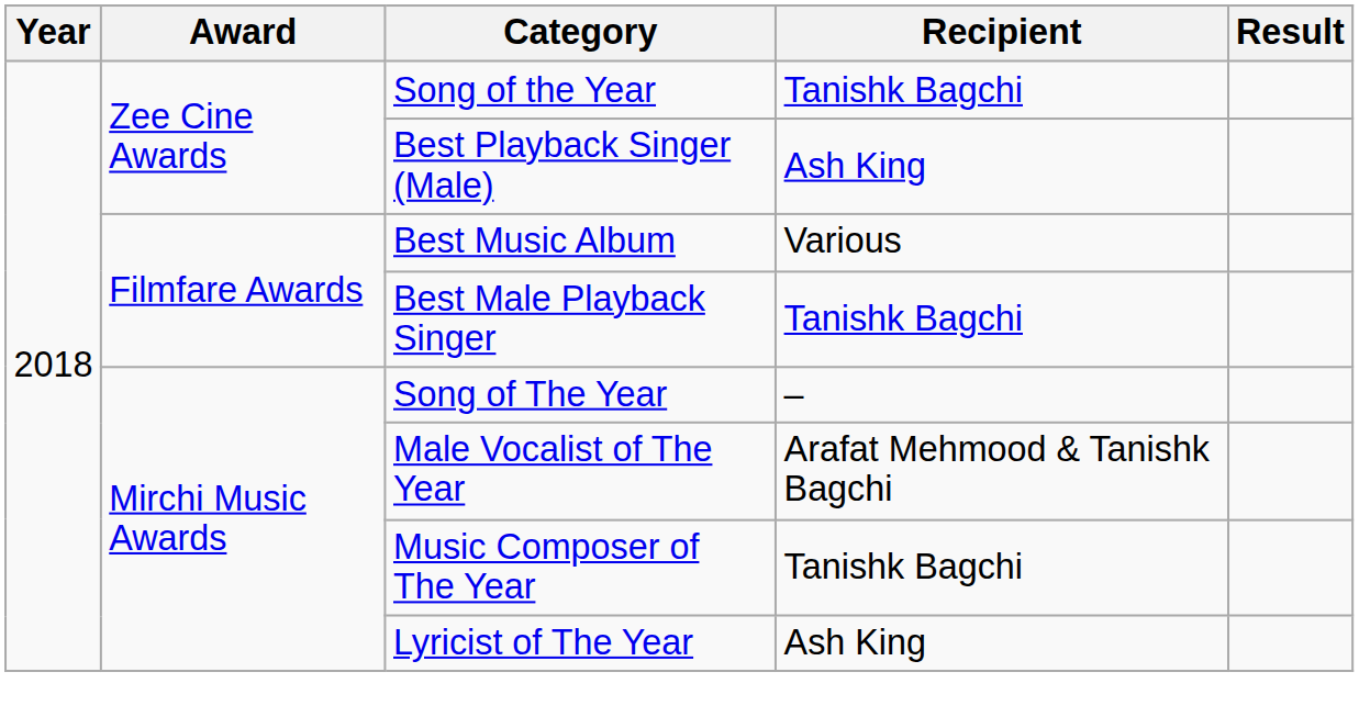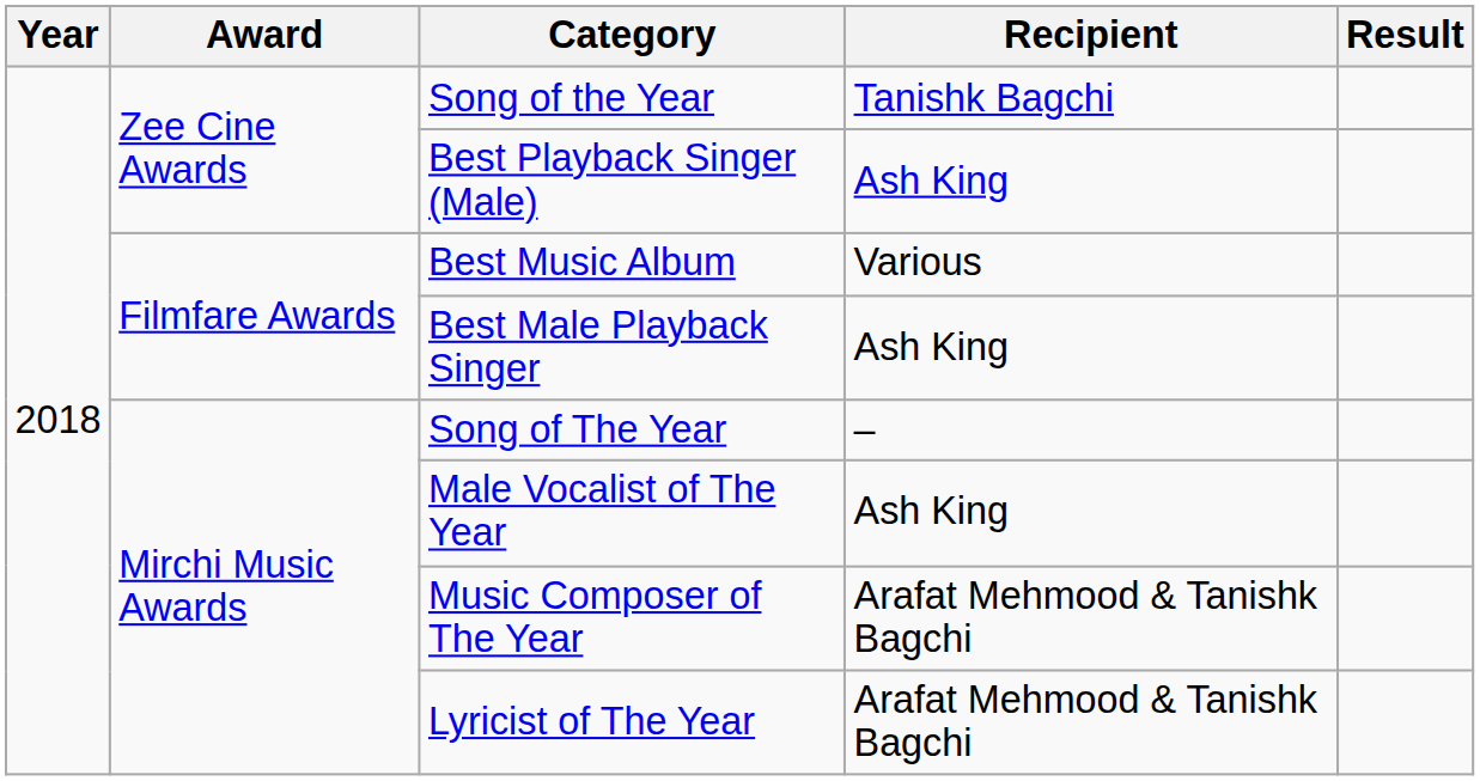Best Male Playback Singer | Recipient: Tanishk Bagchi -> Ash King
Male Vocalist of The Year | Recipient: Arafat Mehmood & Tanishk Bagchi -> Ash King
Music Composer of The Year | Recipient: Tanishk Bagchi -> Arafat Mehmood & Tanishk Bagchi
Lyricist of The Year | Recipient: Ash King -> Arafat Mehmood & Tanishk Bagchi
